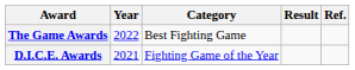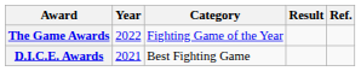The Game Awards | Category: Best Fighting Game -> Fighting Game of the Year
D.I.C.E. Awards | Category: Fighting Game of the Year -> Best Fighting Game
